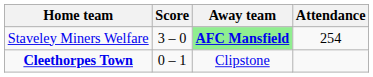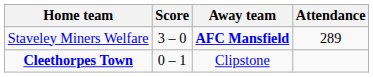Staveley Miners Welfare | Away team: lightgreen background -> no background
Staveley Miners Welfare | Attendance: 254 -> 289
